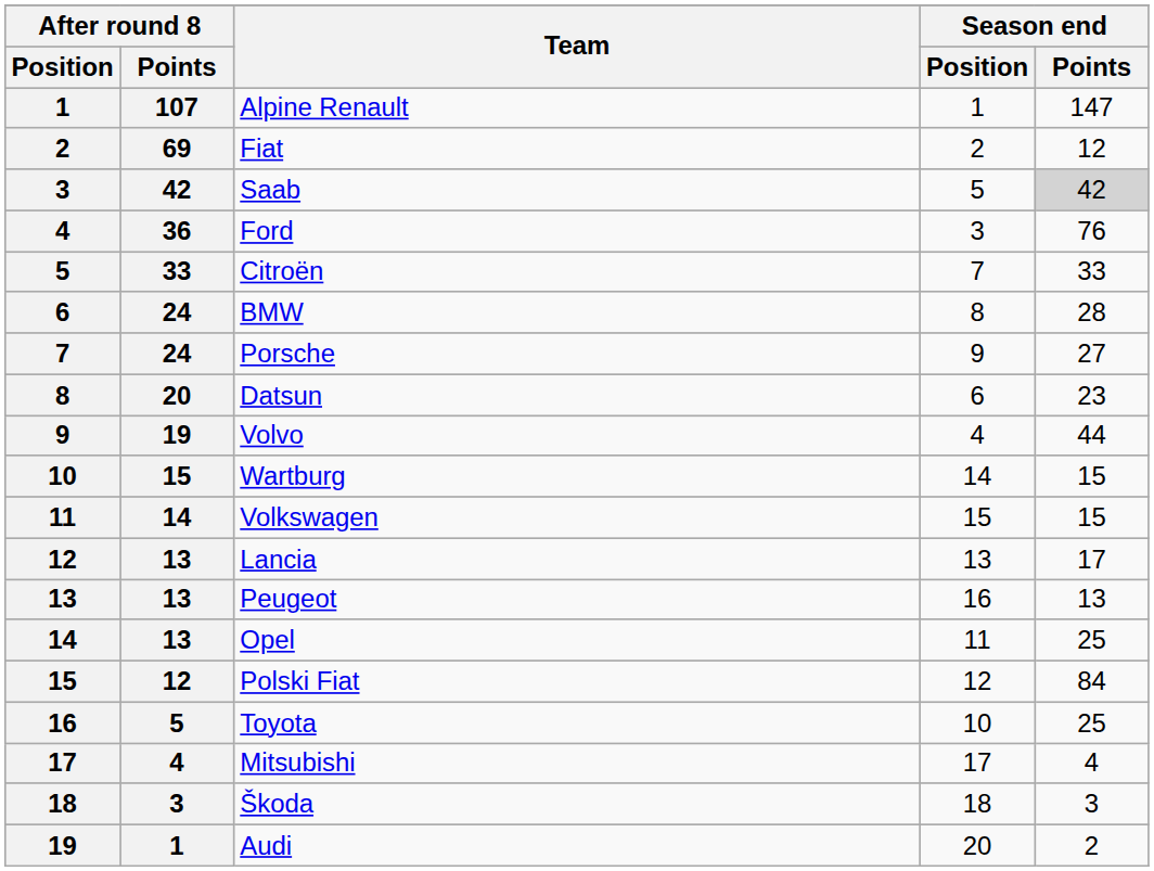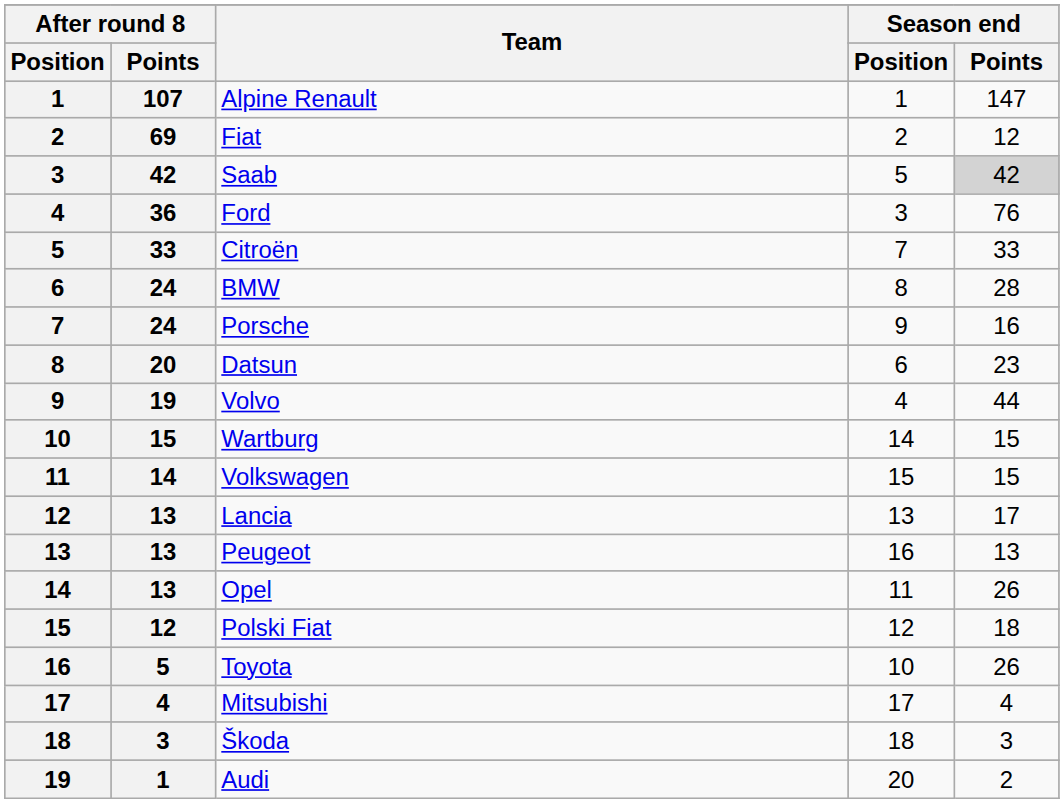Porsche | Season end / Points: 27 -> 16
Opel | Season end / Points: 25 -> 26
Polski Fiat | Season end / Points: 84 -> 18
Toyota | Season end / Points: 25 -> 26
